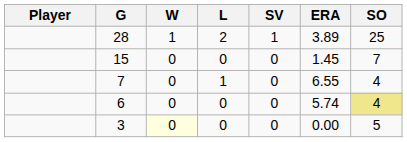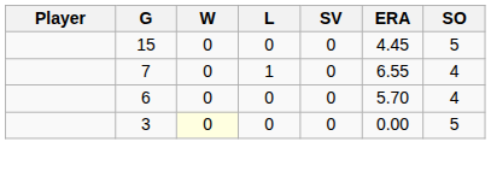- row: 28 | 1 | 2 | 1 | 3.89 | 25
15 | ERA: 1.45 -> 4.45
15 | SO: 7 -> 5
6 | ERA: 5.74 -> 5.70
6 | SO: khaki background -> no background
